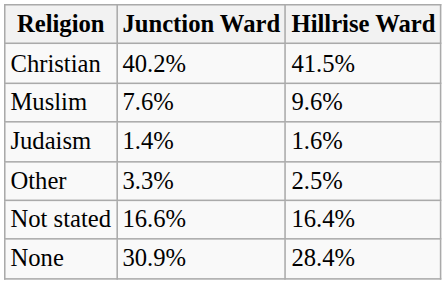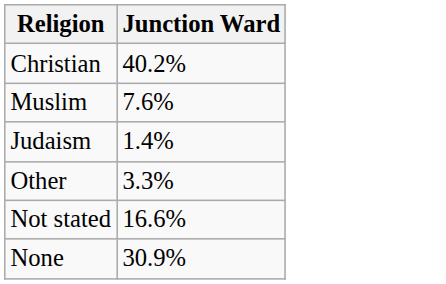- column: Hillrise Ward | 41.5% | 9.6% | 1.6% | 2.5% | 16.4% | 28.4%
